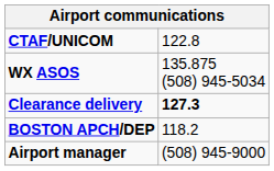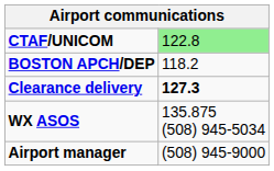CTAF/UNICOM | column 2: no background -> lightgreen background
rows swapped: WX ASOS <-> BOSTON APCH/DEP
